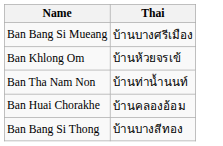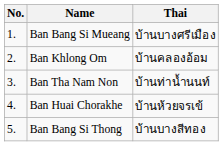+ column: No. | 1. | 2. | 3. | 4. | 5.
Ban Khlong Om | Thai: บ้านห้วยจรเข้ -> บ้านคลองอ้อม
Ban Huai Chorakhe | Thai: บ้านคลองอ้อม -> บ้านห้วยจรเข้
